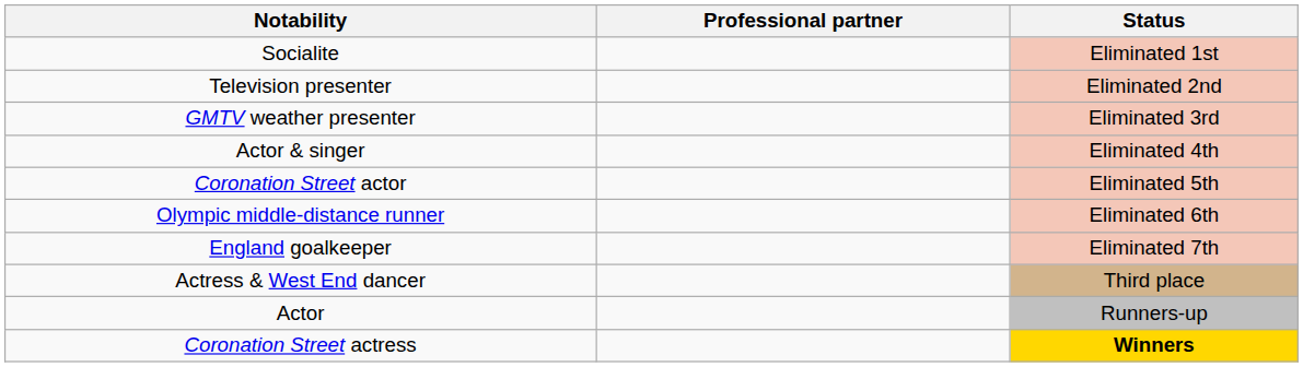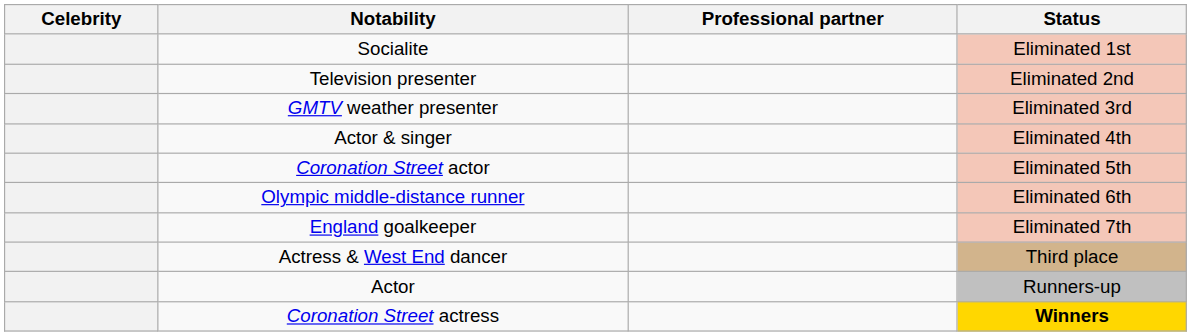+ column: Celebrity
